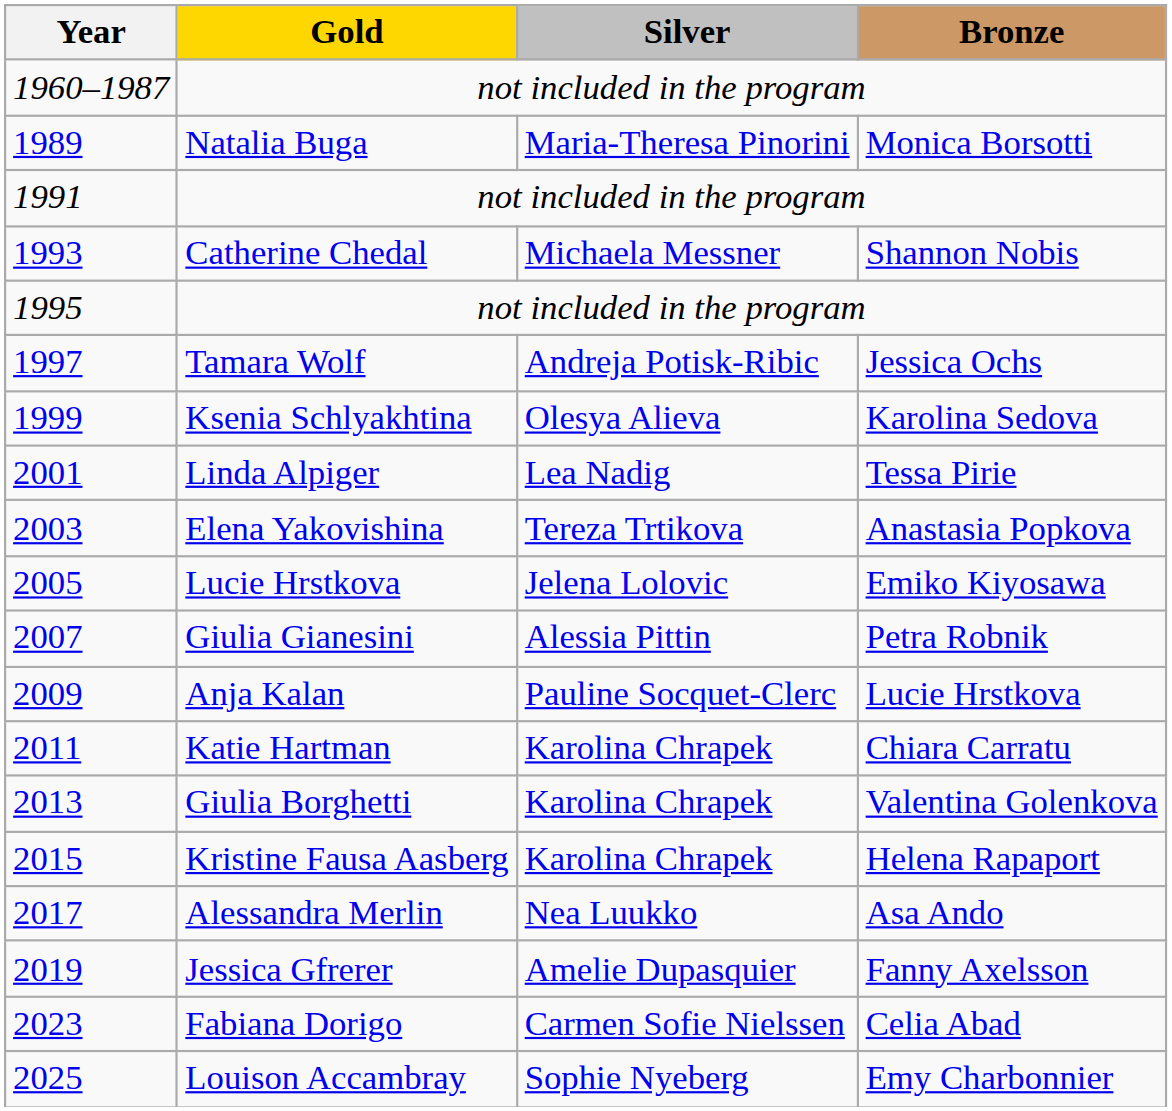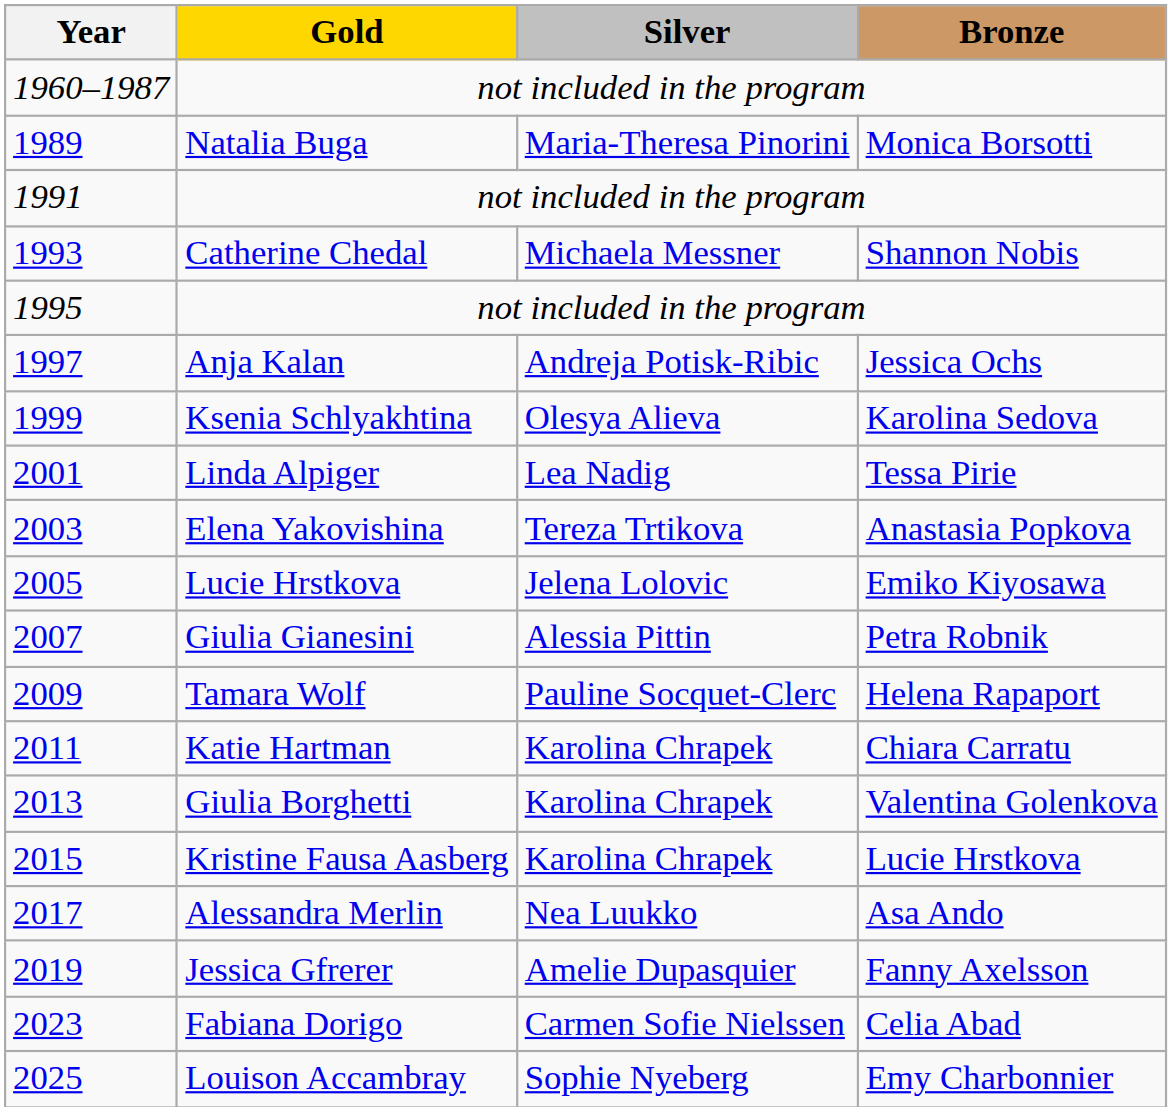1997 | Gold: Tamara Wolf -> Anja Kalan
2009 | Gold: Anja Kalan -> Tamara Wolf
2009 | Bronze: Lucie Hrstkova -> Helena Rapaport
2015 | Bronze: Helena Rapaport -> Lucie Hrstkova
